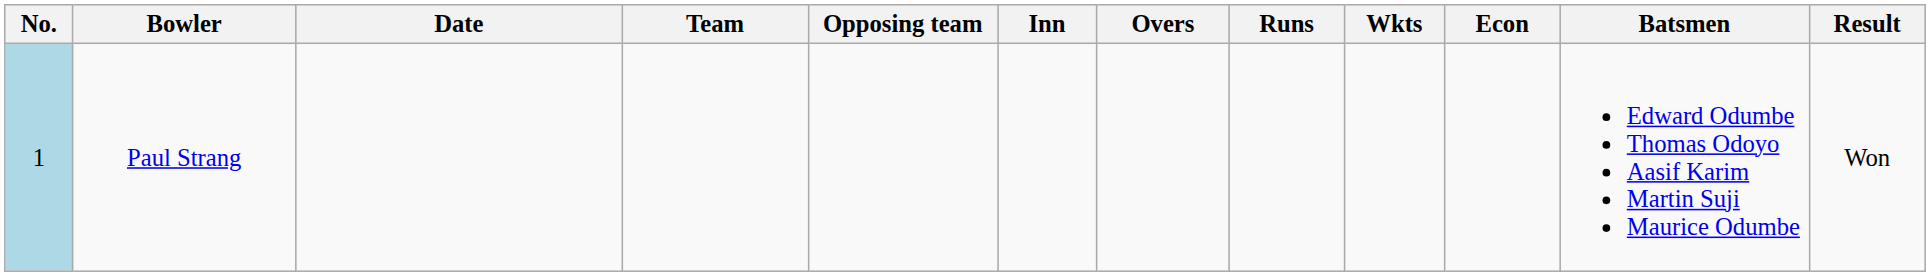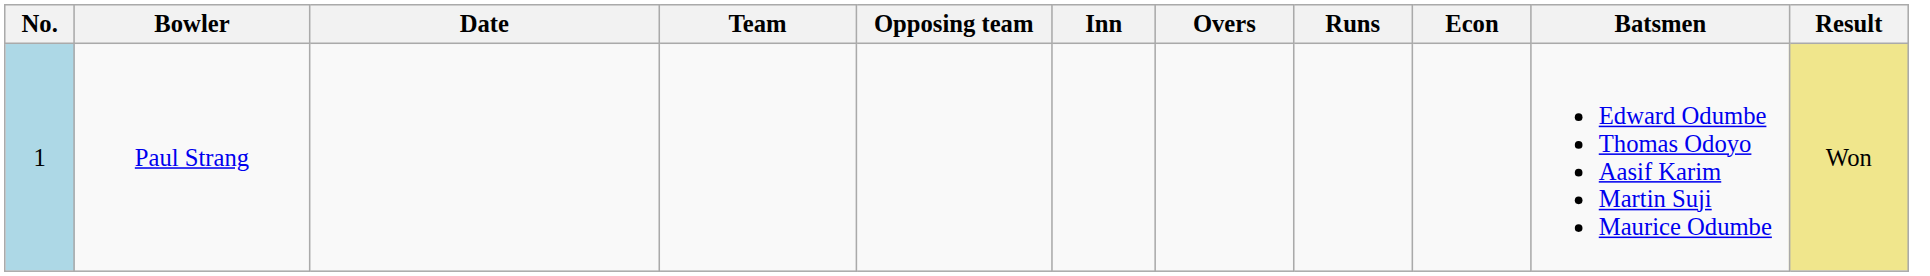- column: Wkts
Paul Strang | Result: no background -> khaki background
